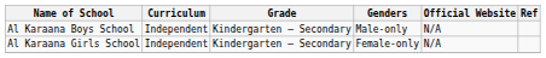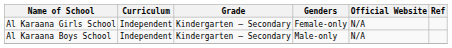rows swapped: Al Karaana Girls School <-> Al Karaana Boys School
